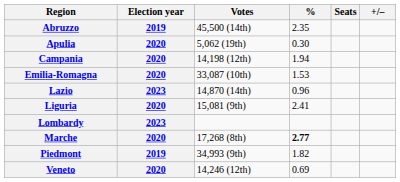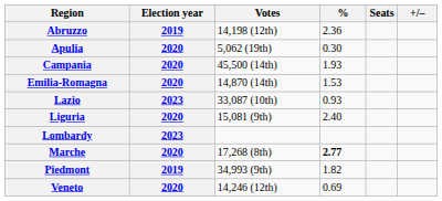Abruzzo | Votes: 45,500 (14th) -> 14,198 (12th)
Abruzzo | %: 2.35 -> 2.36
Campania | Votes: 14,198 (12th) -> 45,500 (14th)
Campania | %: 1.94 -> 1.93
Emilia-Romagna | Votes: 33,087 (10th) -> 14,870 (14th)
Lazio | Votes: 14,870 (14th) -> 33,087 (10th)
Lazio | %: 0.96 -> 0.93
Liguria | %: 2.41 -> 2.40
